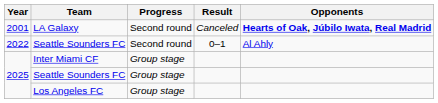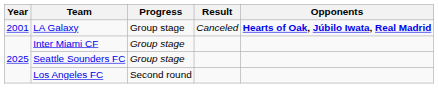LA Galaxy | Progress: Second round -> Group stage
- row: 2022 | Seattle Sounders FC | Second round | 0–1 | Al Ahly
Los Angeles FC | Progress: Group stage -> Second round
